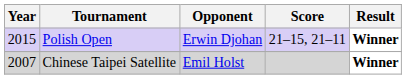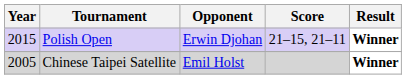Chinese Taipei Satellite | Year: 2007 -> 2005
